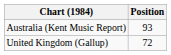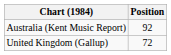Australia (Kent Music Report) | Position: 93 -> 92
